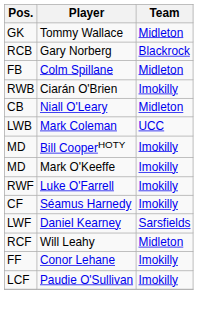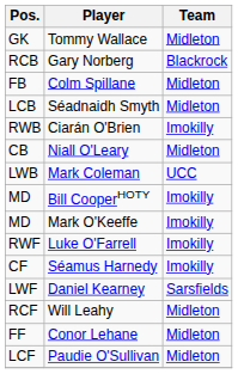+ row: LCB | Séadnaidh Smyth | Midleton
Conor Lehane | Team: Imokilly -> Midleton
Paudie O'Sullivan | Team: Imokilly -> Midleton
